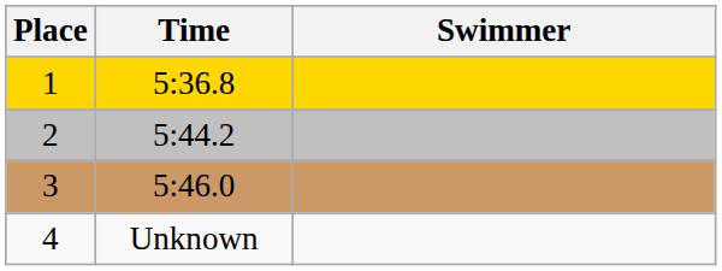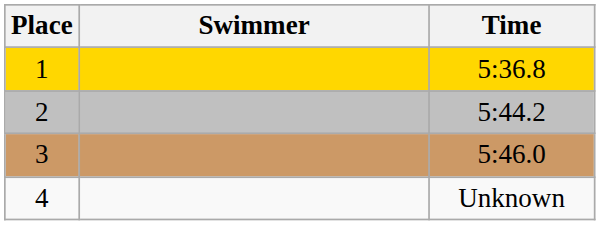columns swapped: Swimmer <-> Time
